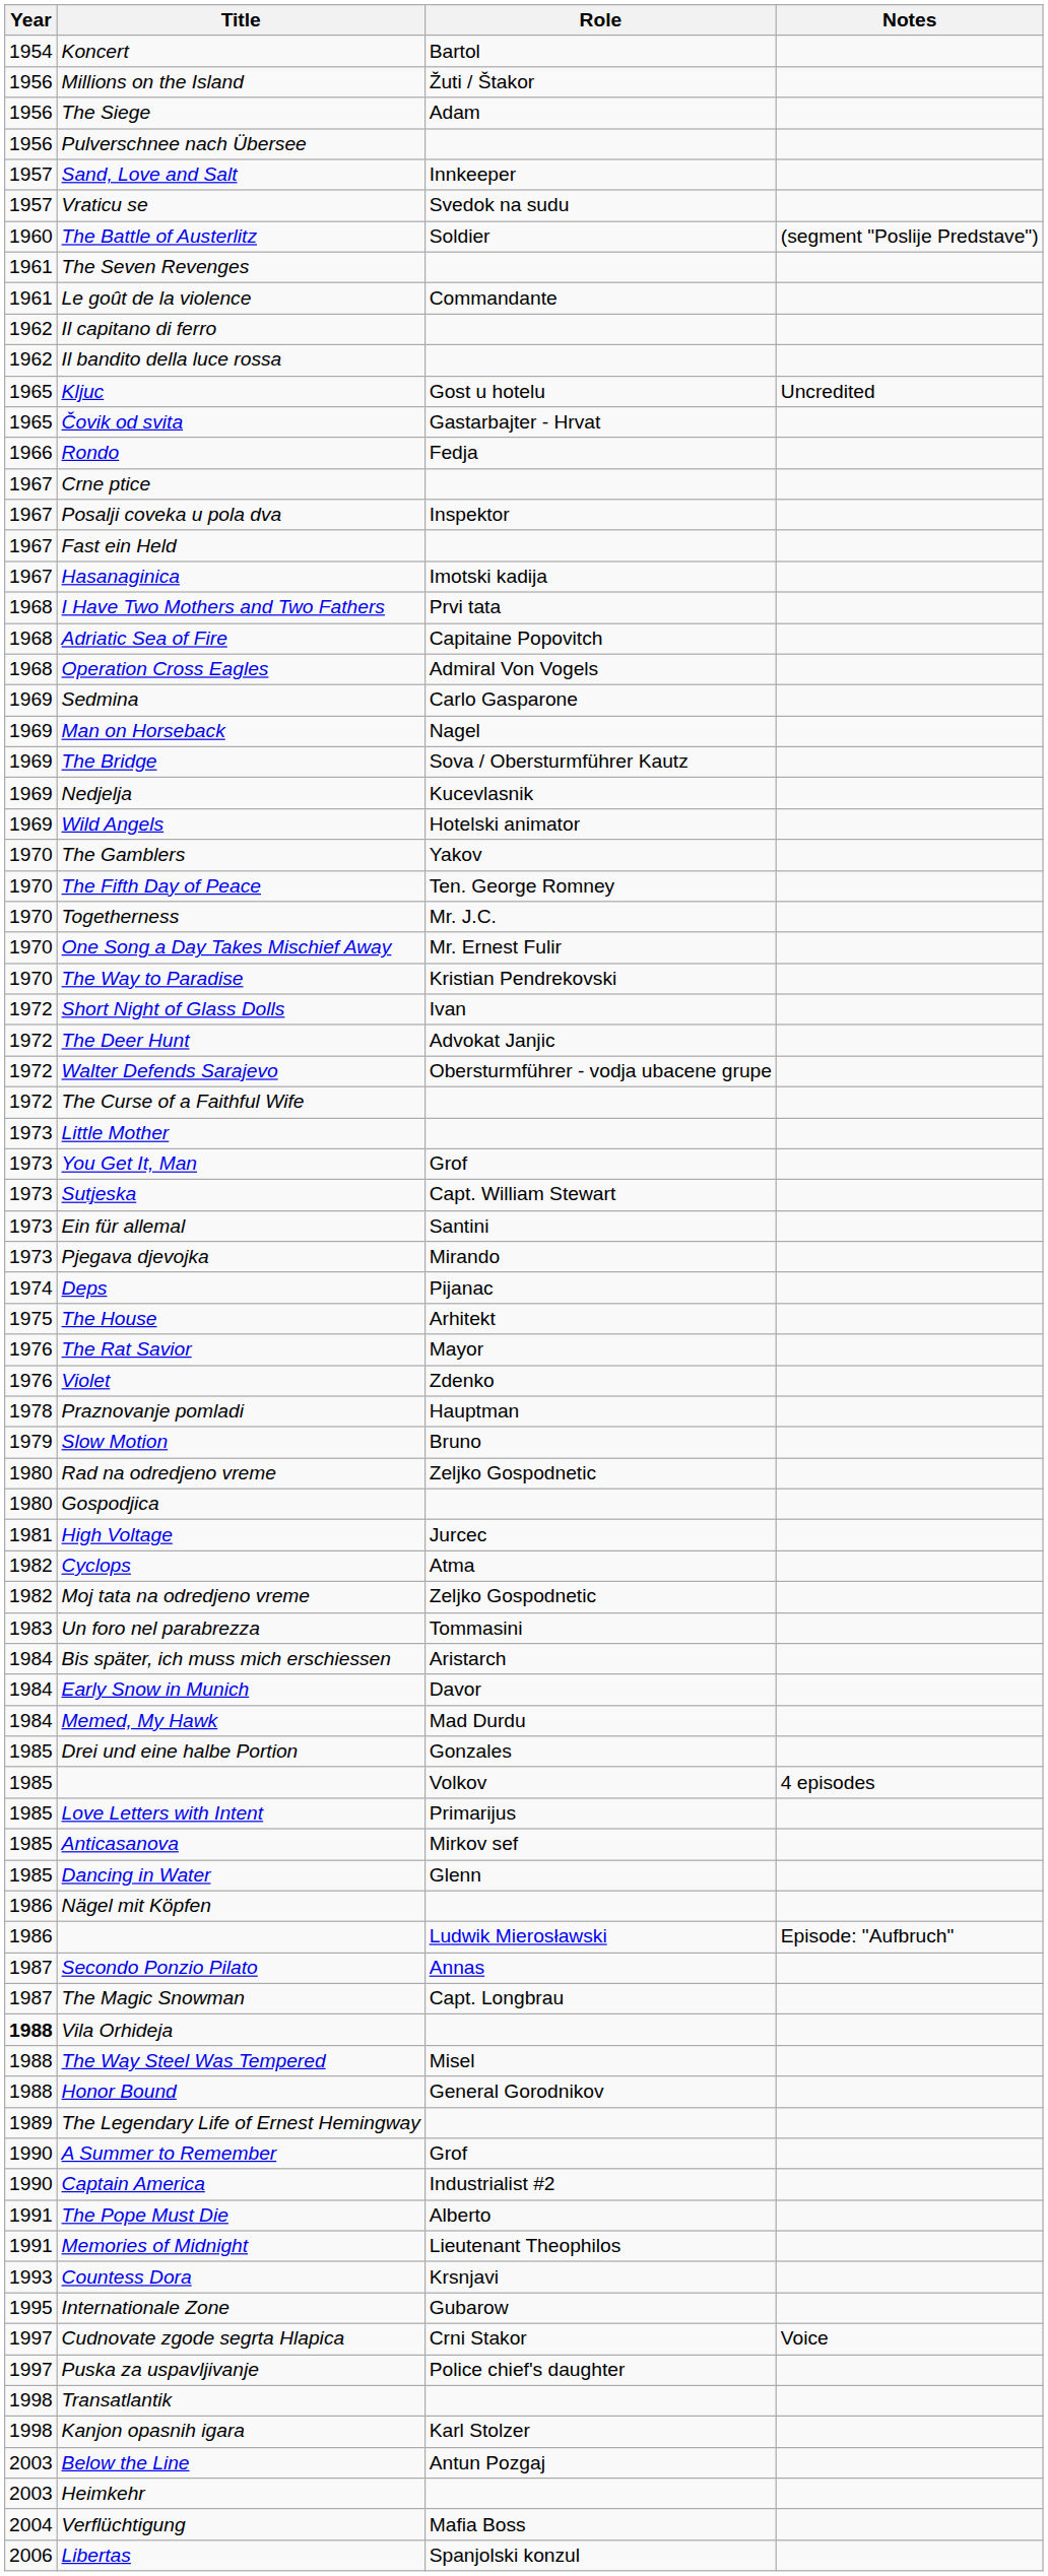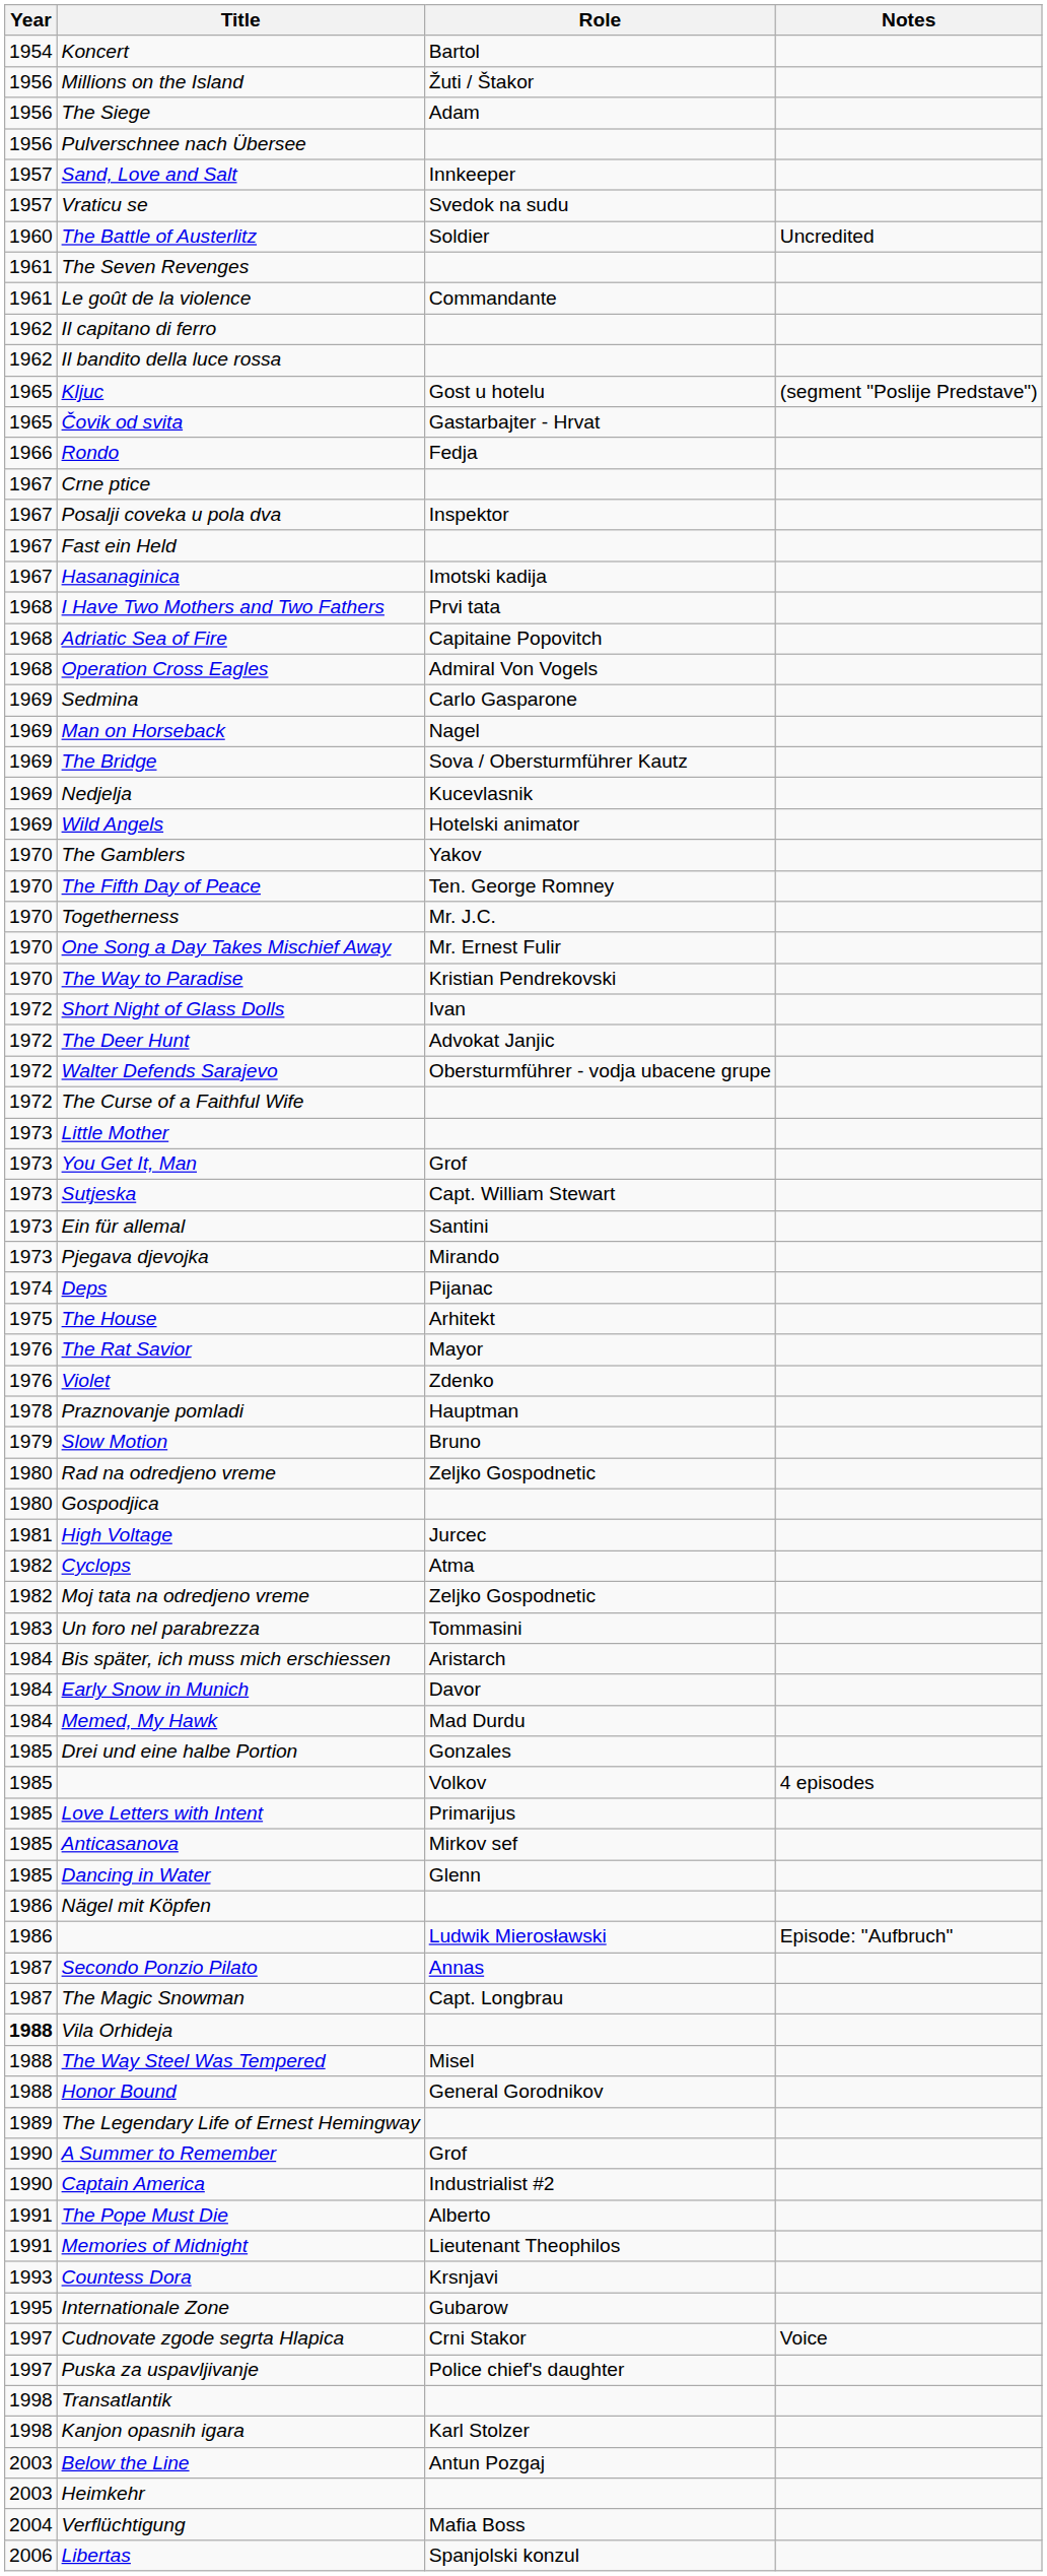The Battle of Austerlitz | Notes: (segment "Poslije Predstave") -> Uncredited
Kljuc | Notes: Uncredited -> (segment "Poslije Predstave")
